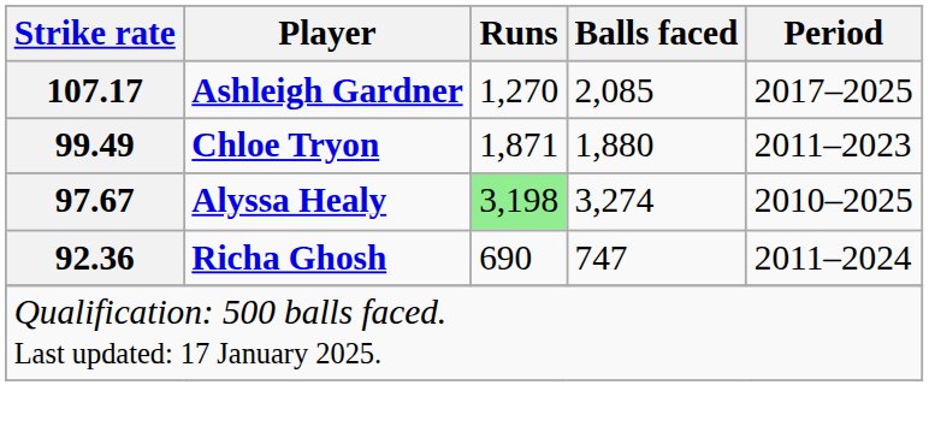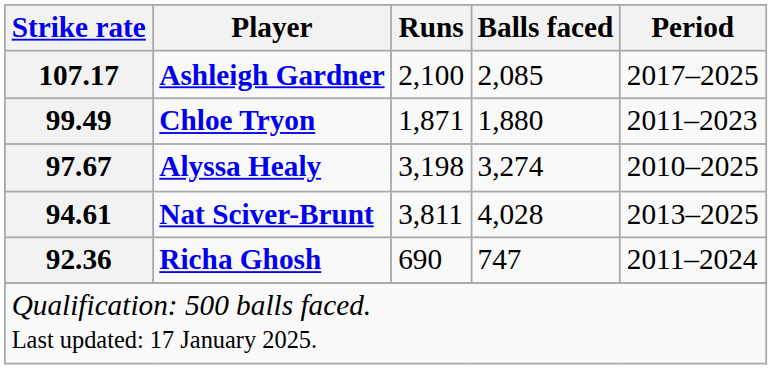Ashleigh Gardner | Runs: 1,270 -> 2,100
Alyssa Healy | Runs: lightgreen background -> no background
+ row: 94.61 | Nat Sciver-Brunt | 3,811 | 4,028 | 2013–2025
